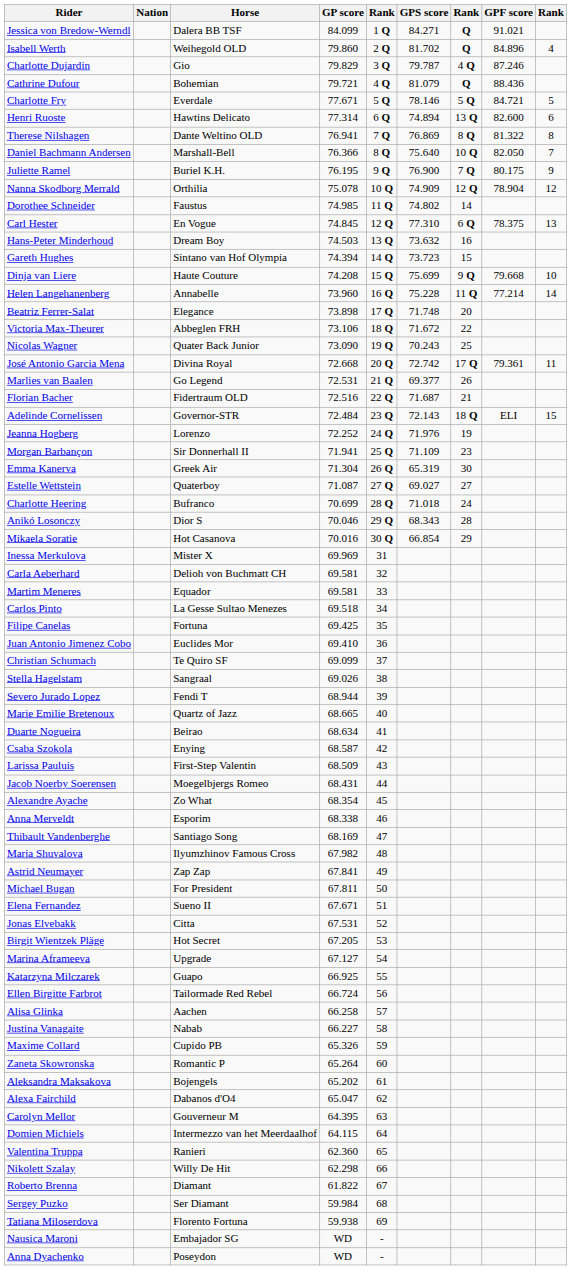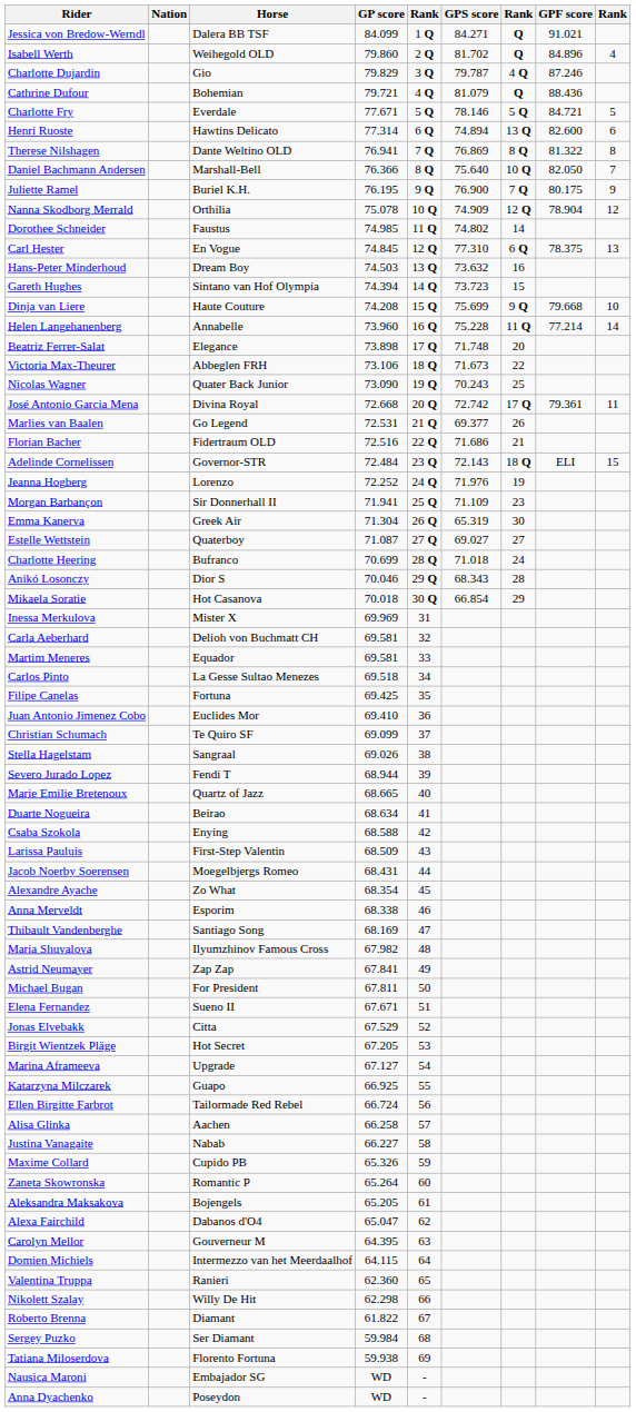Victoria Max-Theurer | GPS score: 71.672 -> 71.673
Florian Bacher | GPS score: 71.687 -> 71.686
Mikaela Soratie | GP score: 70.016 -> 70.018
Csaba Szokola | GP score: 68.587 -> 68.588
Jonas Elvebakk | GP score: 67.531 -> 67.529
Aleksandra Maksakova | GP score: 65.202 -> 65.205
